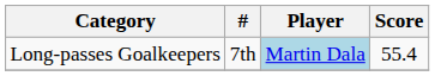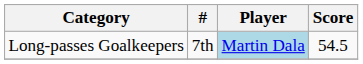Long-passes Goalkeepers | Score: 55.4 -> 54.5
